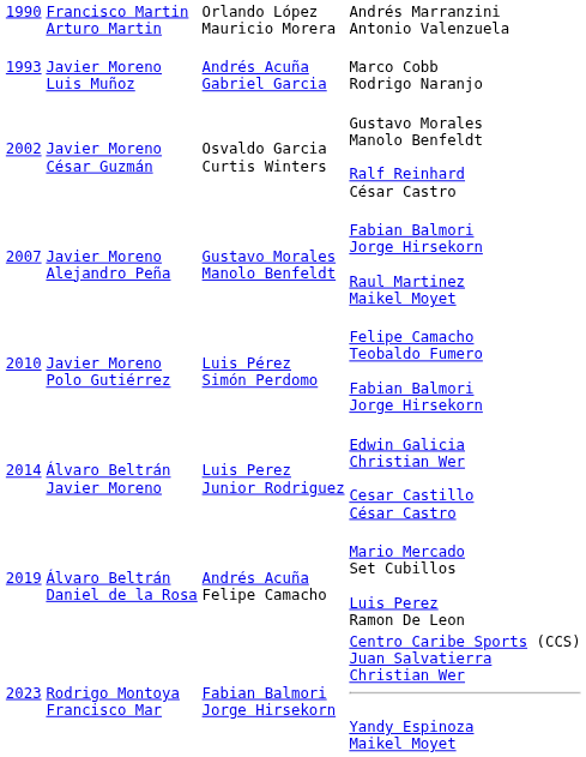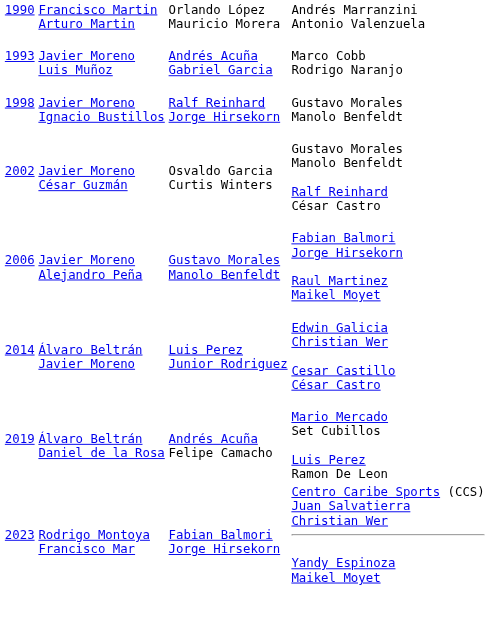+ row: 1998 | Javier Moreno Ignacio Bustillos | Ralf Reinhard Jorge Hirsekorn | Gustavo Morales Manolo Benfeldt
Javier Moreno Alejandro Peña | column 1: 2007 -> 2006
- row: 2010 | Javier Moreno Polo Gutiérrez | Luis Pérez Simón Perdomo | Felipe Camacho Teobaldo Fumero Fabian Balmori Jorge Hirsekorn
